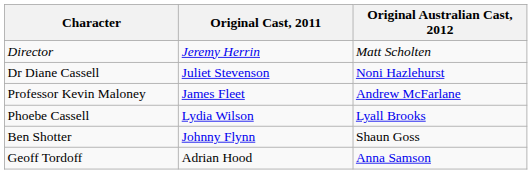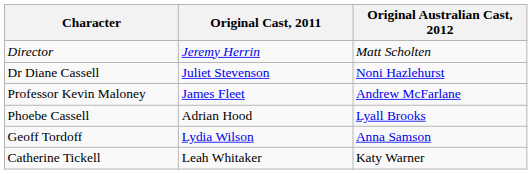Phoebe Cassell | Original Cast, 2011: Lydia Wilson -> Adrian Hood
- row: Ben Shotter | Johnny Flynn | Shaun Goss
Geoff Tordoff | Original Cast, 2011: Adrian Hood -> Lydia Wilson
+ row: Catherine Tickell | Leah Whitaker | Katy Warner
